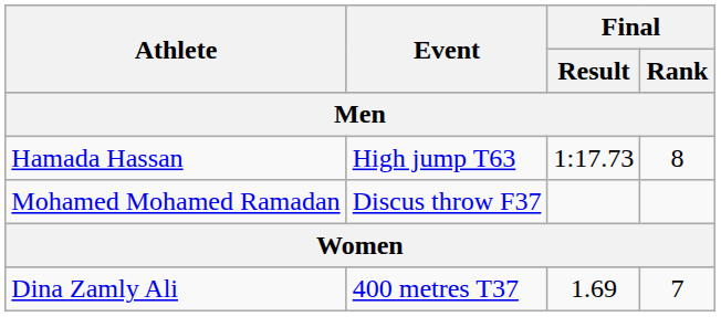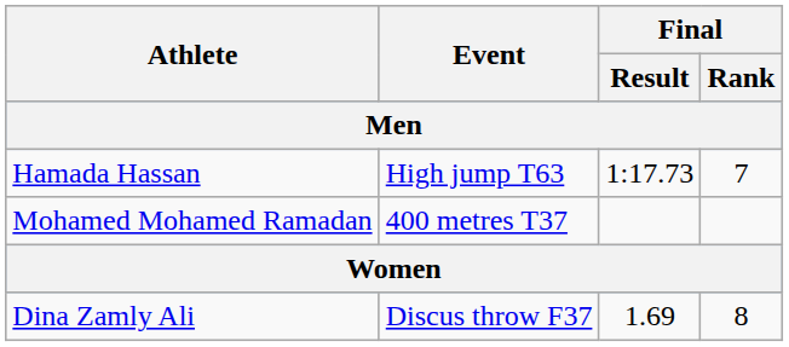Hamada Hassan | Final / Rank: 8 -> 7
Mohamed Mohamed Ramadan | Event: Discus throw F37 -> 400 metres T37
Dina Zamly Ali | Event: 400 metres T37 -> Discus throw F37
Dina Zamly Ali | Final / Rank: 7 -> 8
